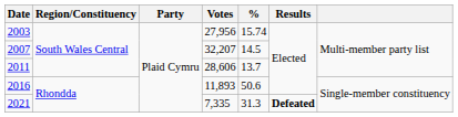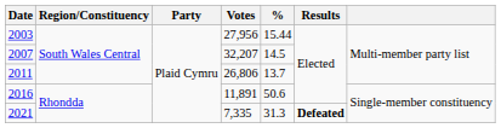2003 | %: 15.74 -> 15.44
2011 | Votes: 28,606 -> 26,806
2016 | Votes: 11,893 -> 11,891
